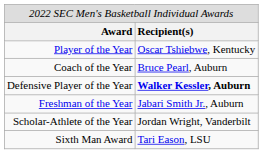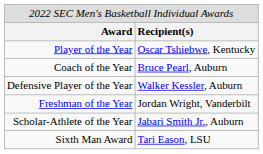Defensive Player of the Year | column 2: bold -> normal
Freshman of the Year | column 2: Jabari Smith Jr., Auburn -> Jordan Wright, Vanderbilt
Scholar-Athlete of the Year | column 2: Jordan Wright, Vanderbilt -> Jabari Smith Jr., Auburn
